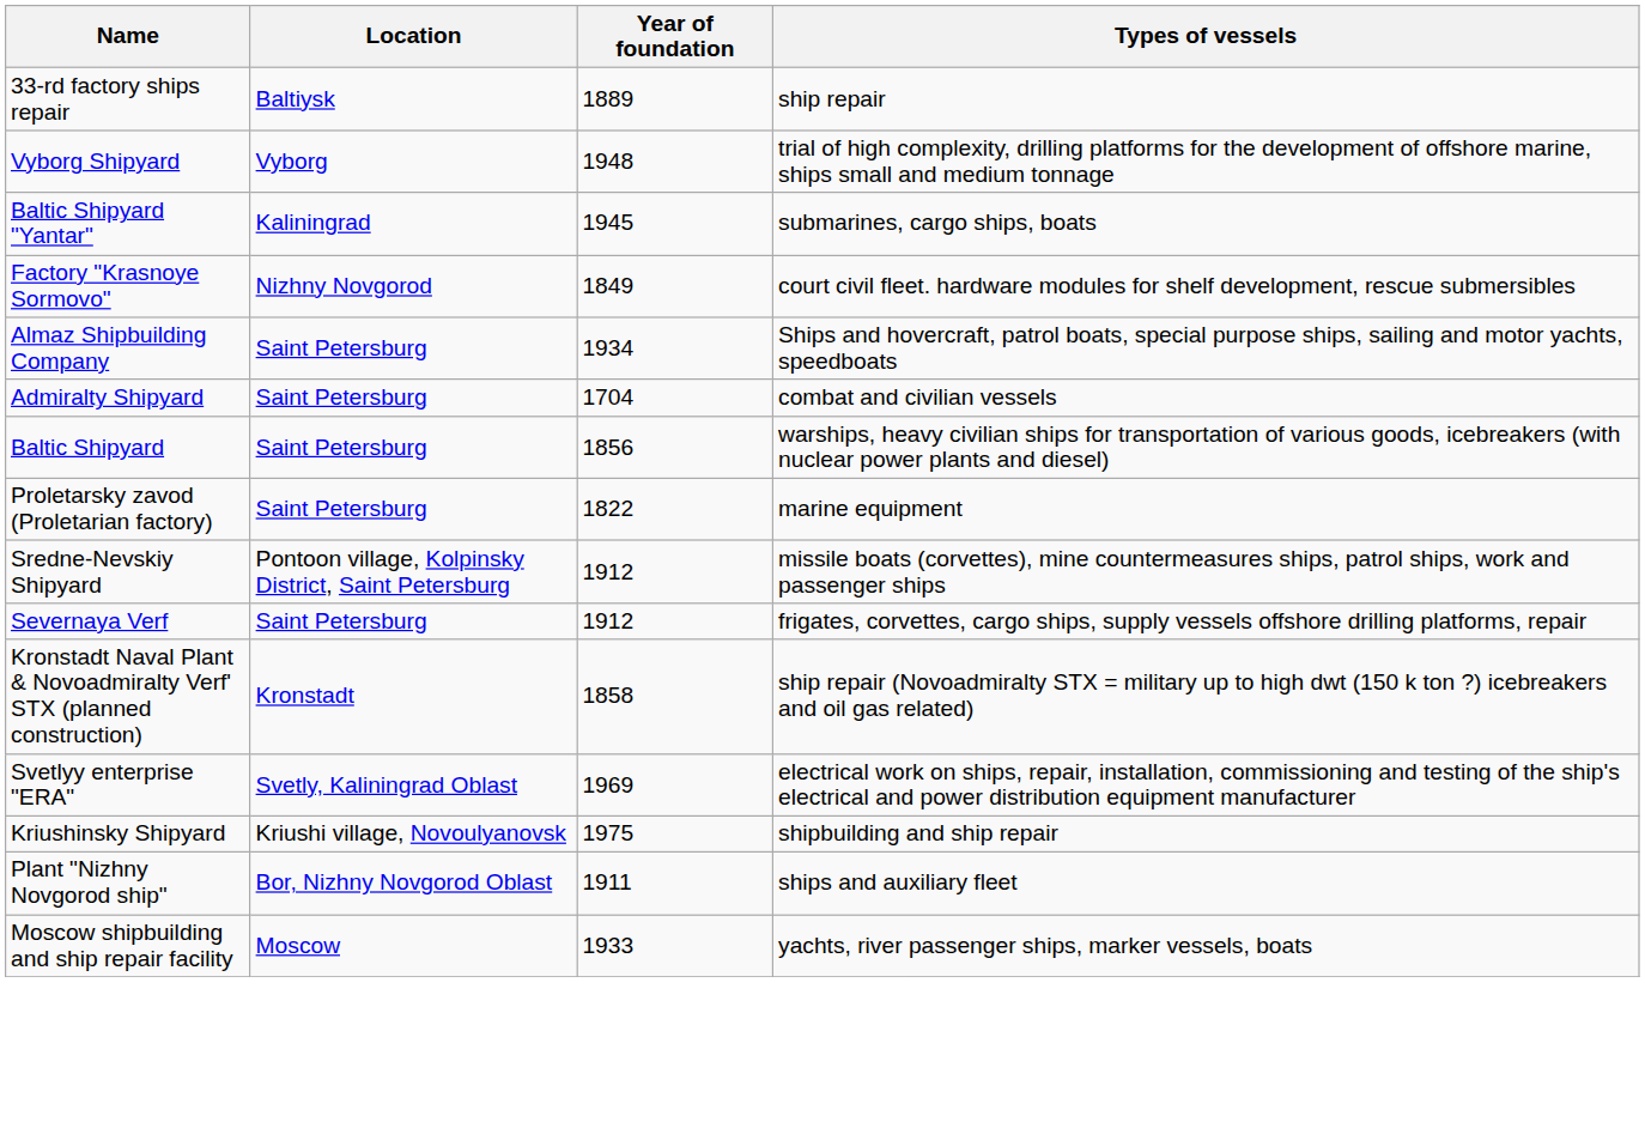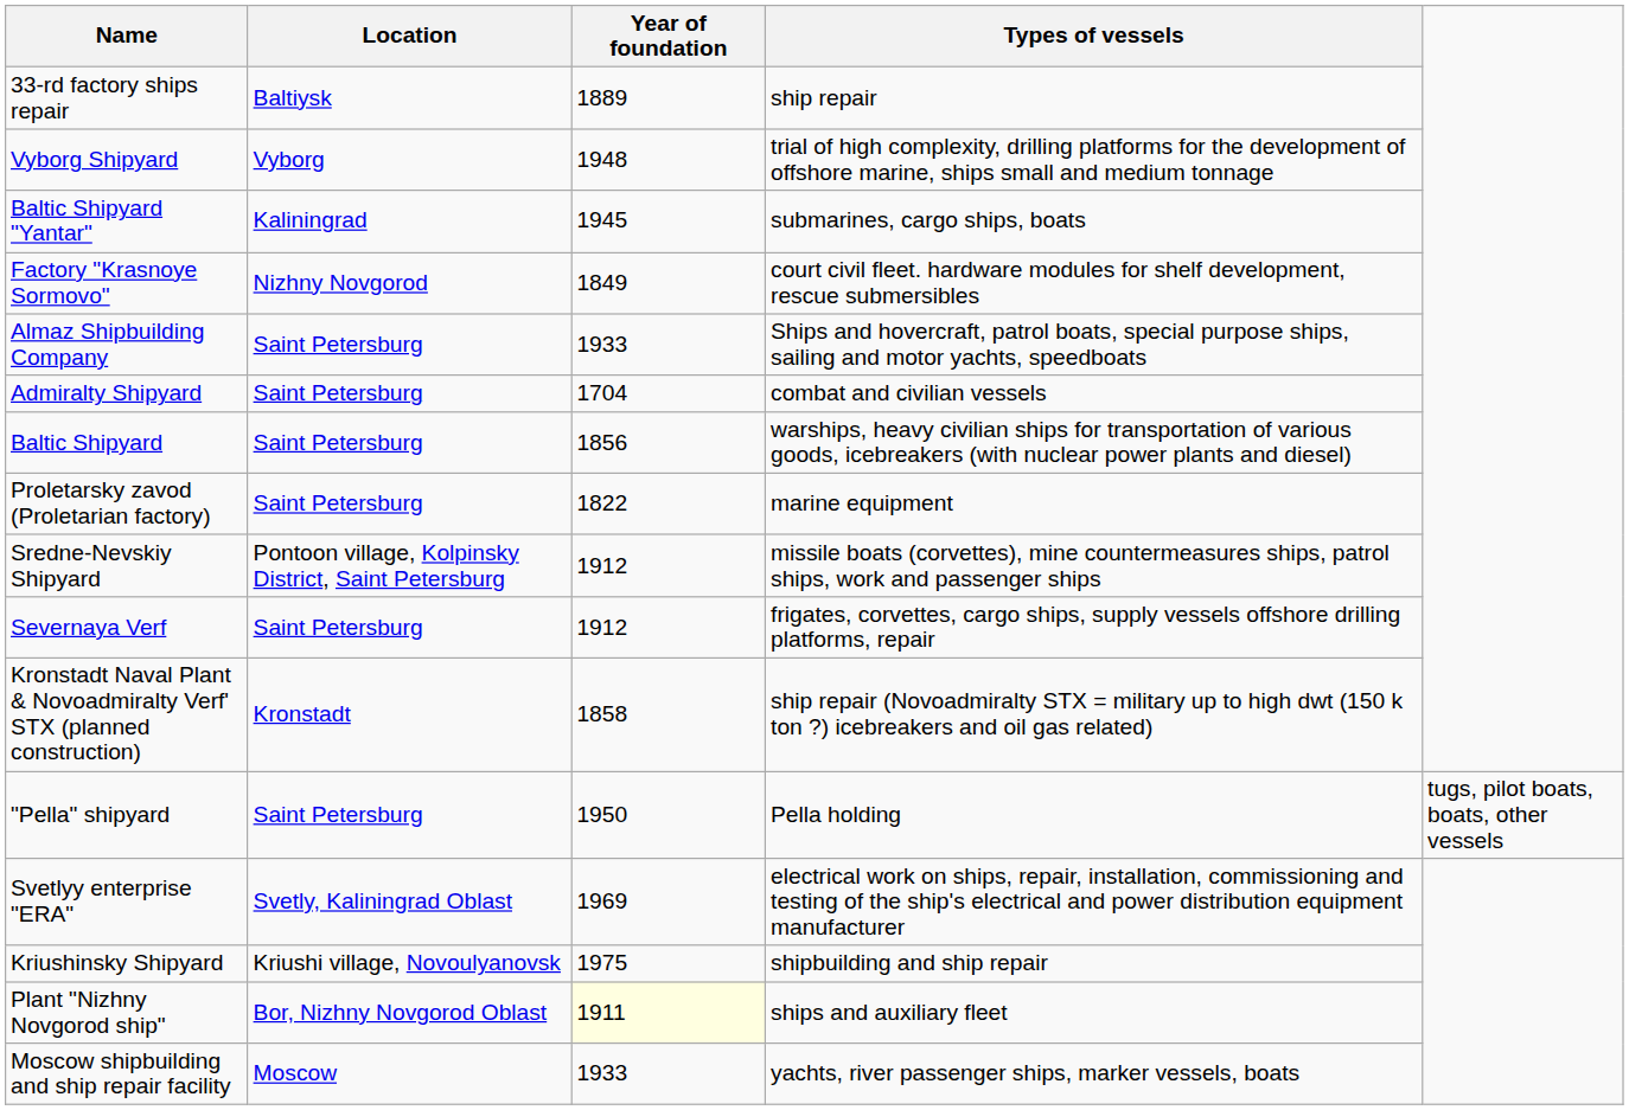Almaz Shipbuilding Company | Year of foundation: 1934 -> 1933
+ row: "Pella" shipyard | Saint Petersburg | 1950 | Pella holding | tugs, pilot boats, boats, other vessels
Plant "Nizhny Novgorod ship" | Year of foundation: no background -> lightyellow background
